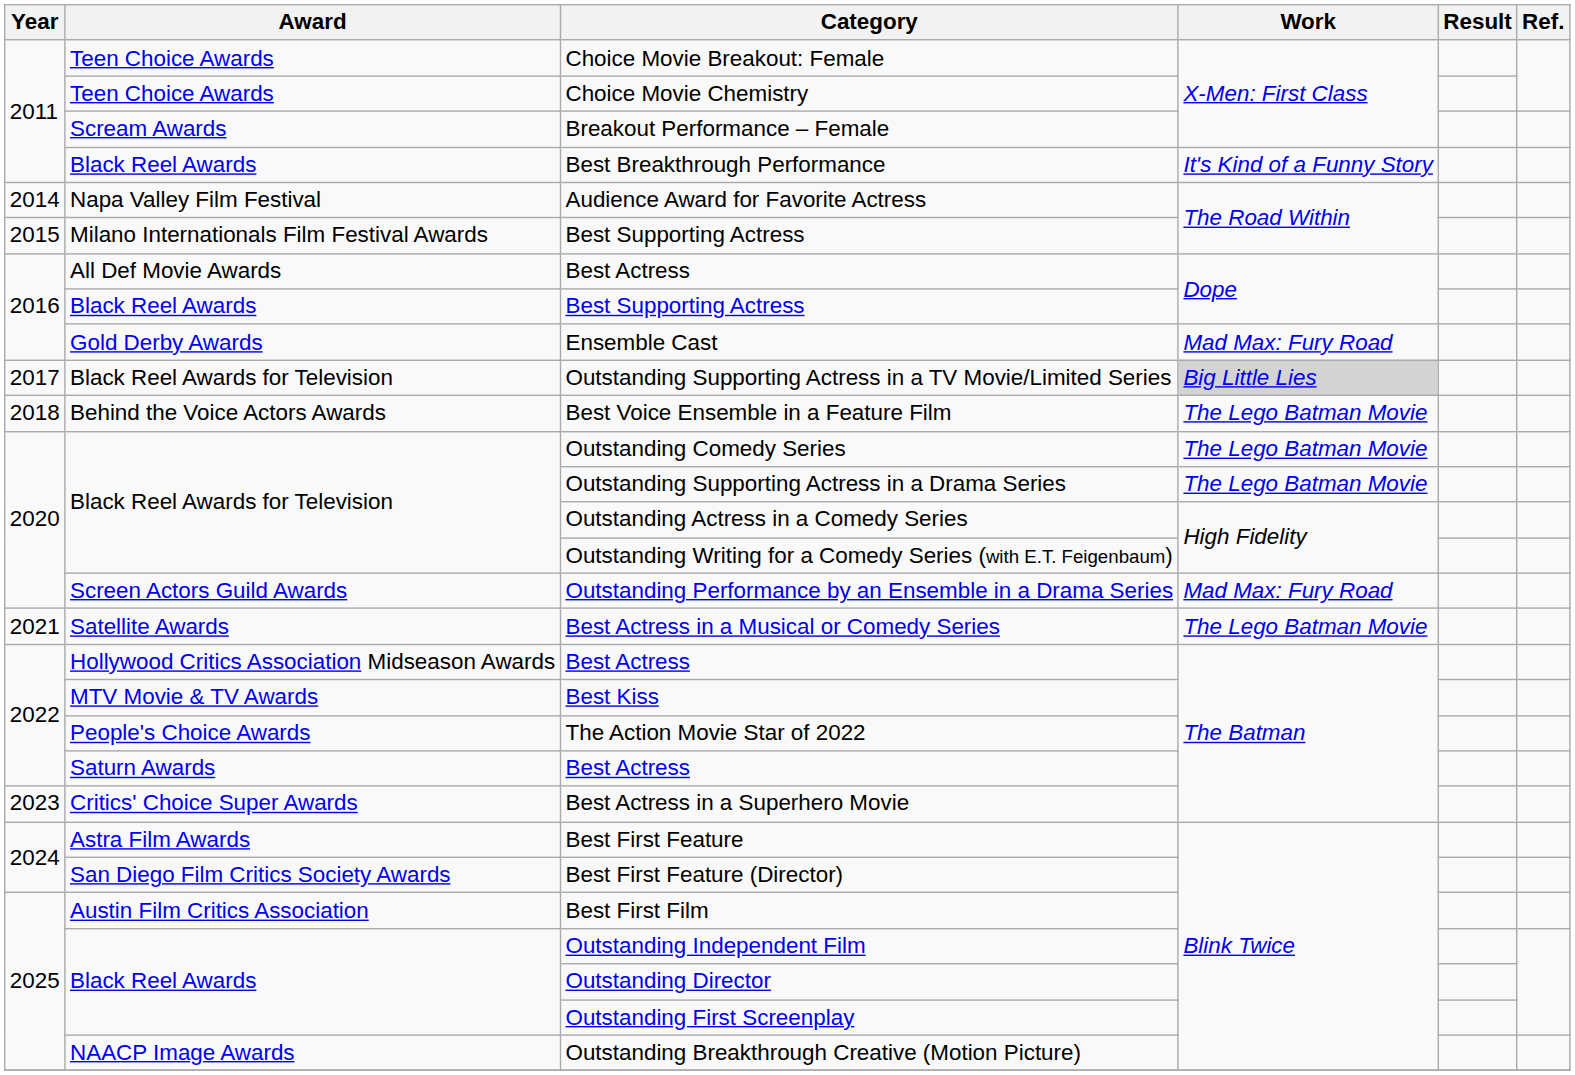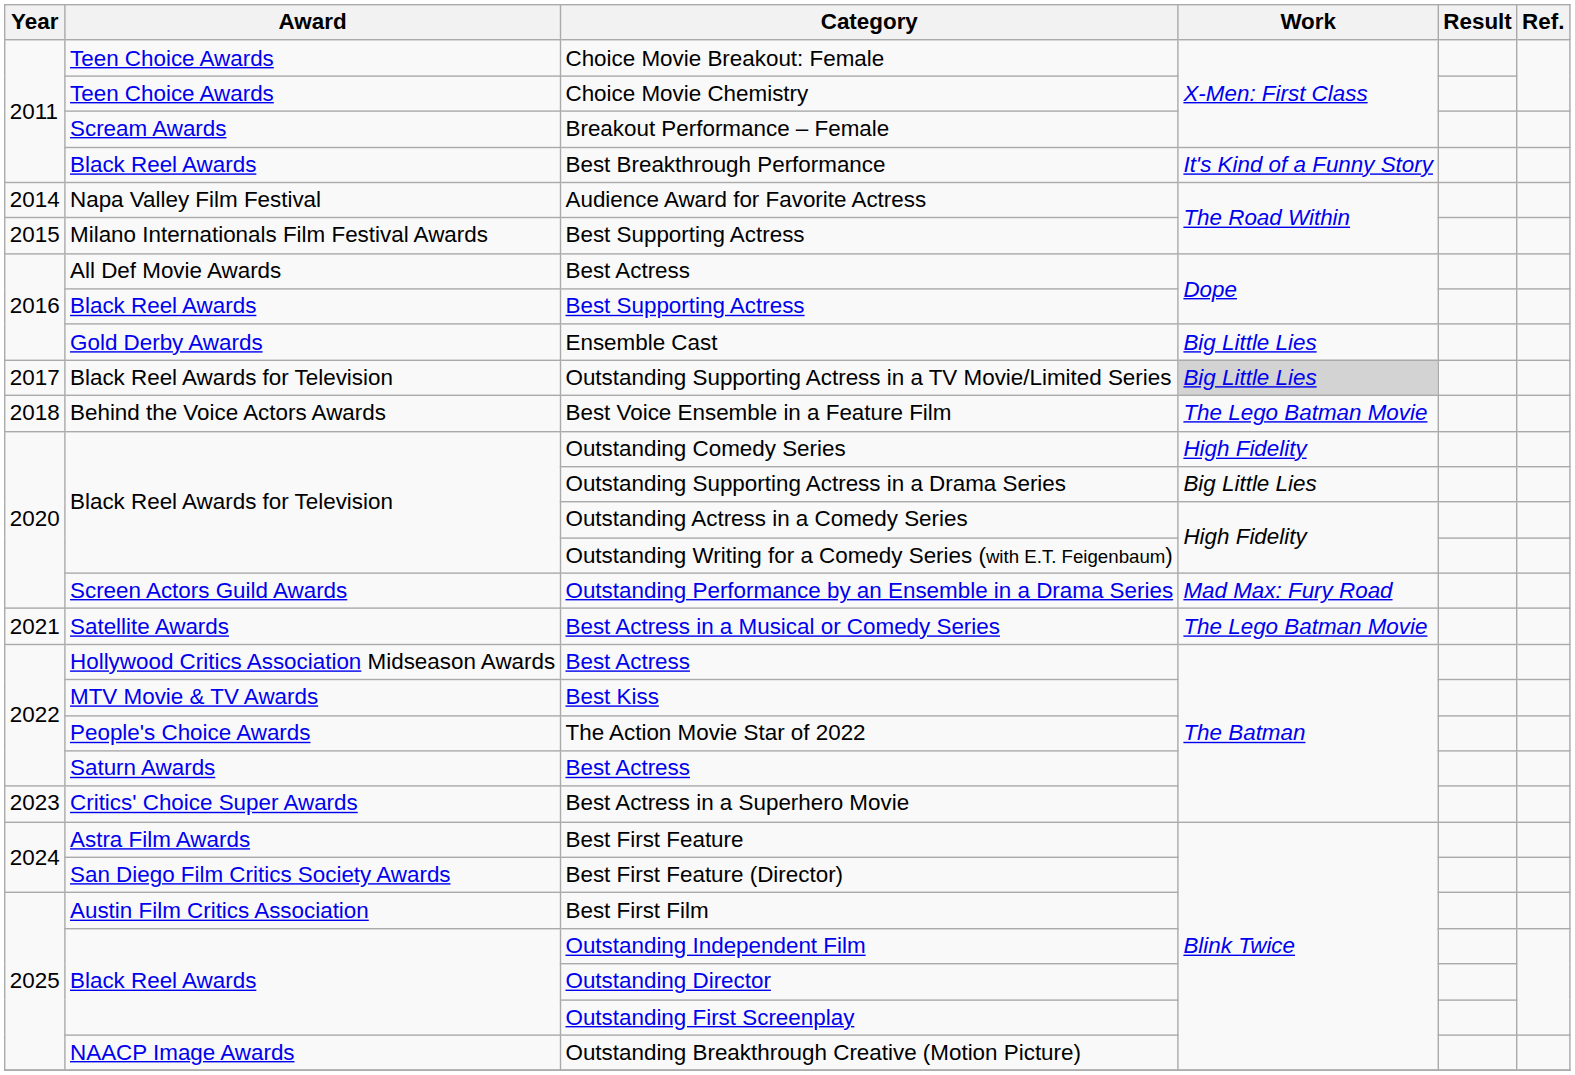Ensemble Cast | Work: Mad Max: Fury Road -> Big Little Lies
Outstanding Comedy Series | Work: The Lego Batman Movie -> High Fidelity
Outstanding Supporting Actress in a Drama Series | Work: The Lego Batman Movie -> Big Little Lies
